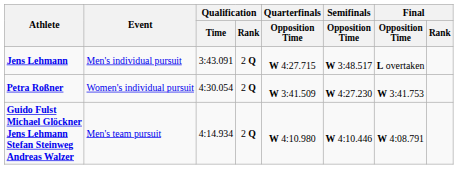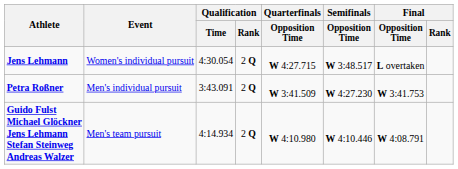Jens Lehmann | Event: Men's individual pursuit -> Women's individual pursuit
Jens Lehmann | Qualification / Time: 3:43.091 -> 4:30.054
Petra Roßner | Event: Women's individual pursuit -> Men's individual pursuit
Petra Roßner | Qualification / Time: 4:30.054 -> 3:43.091
